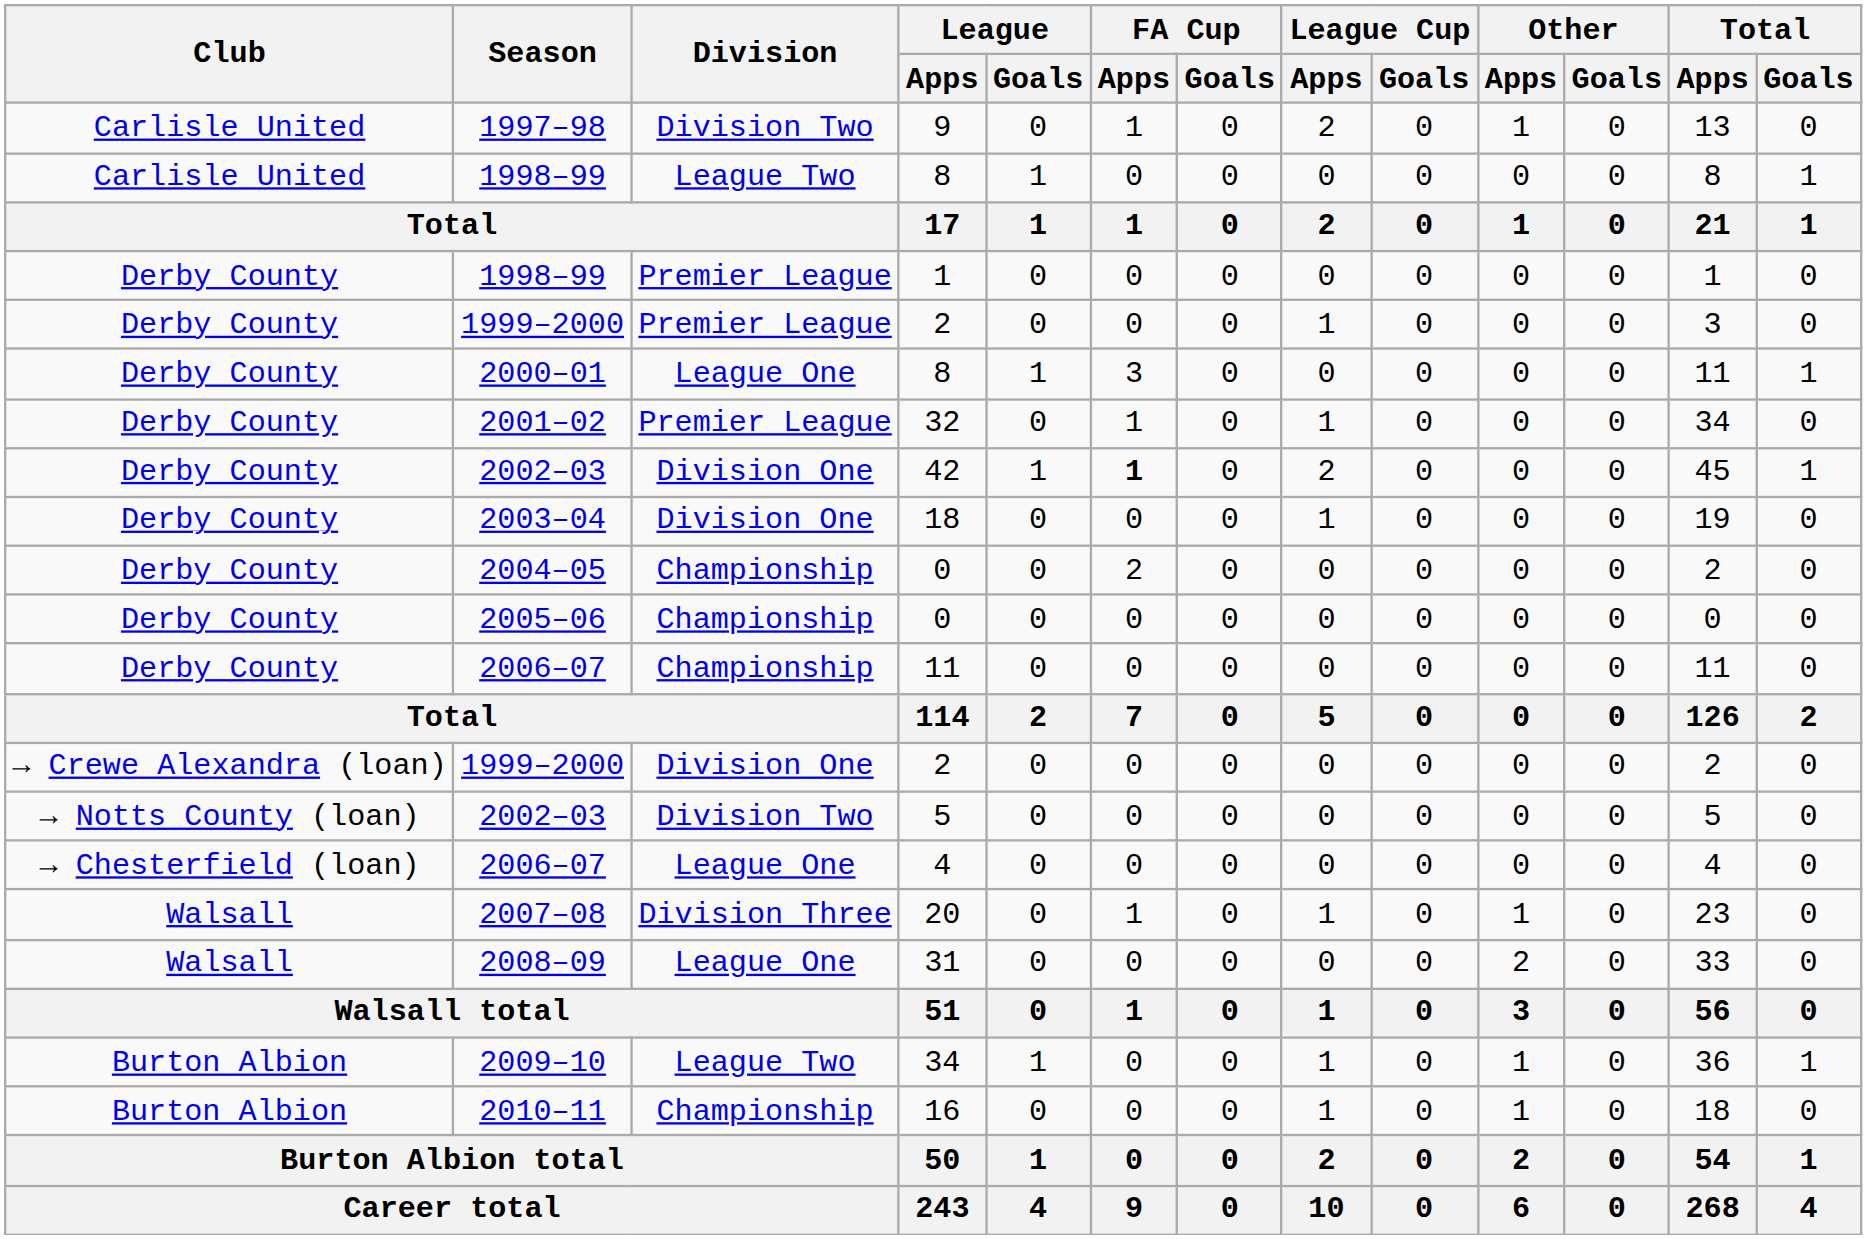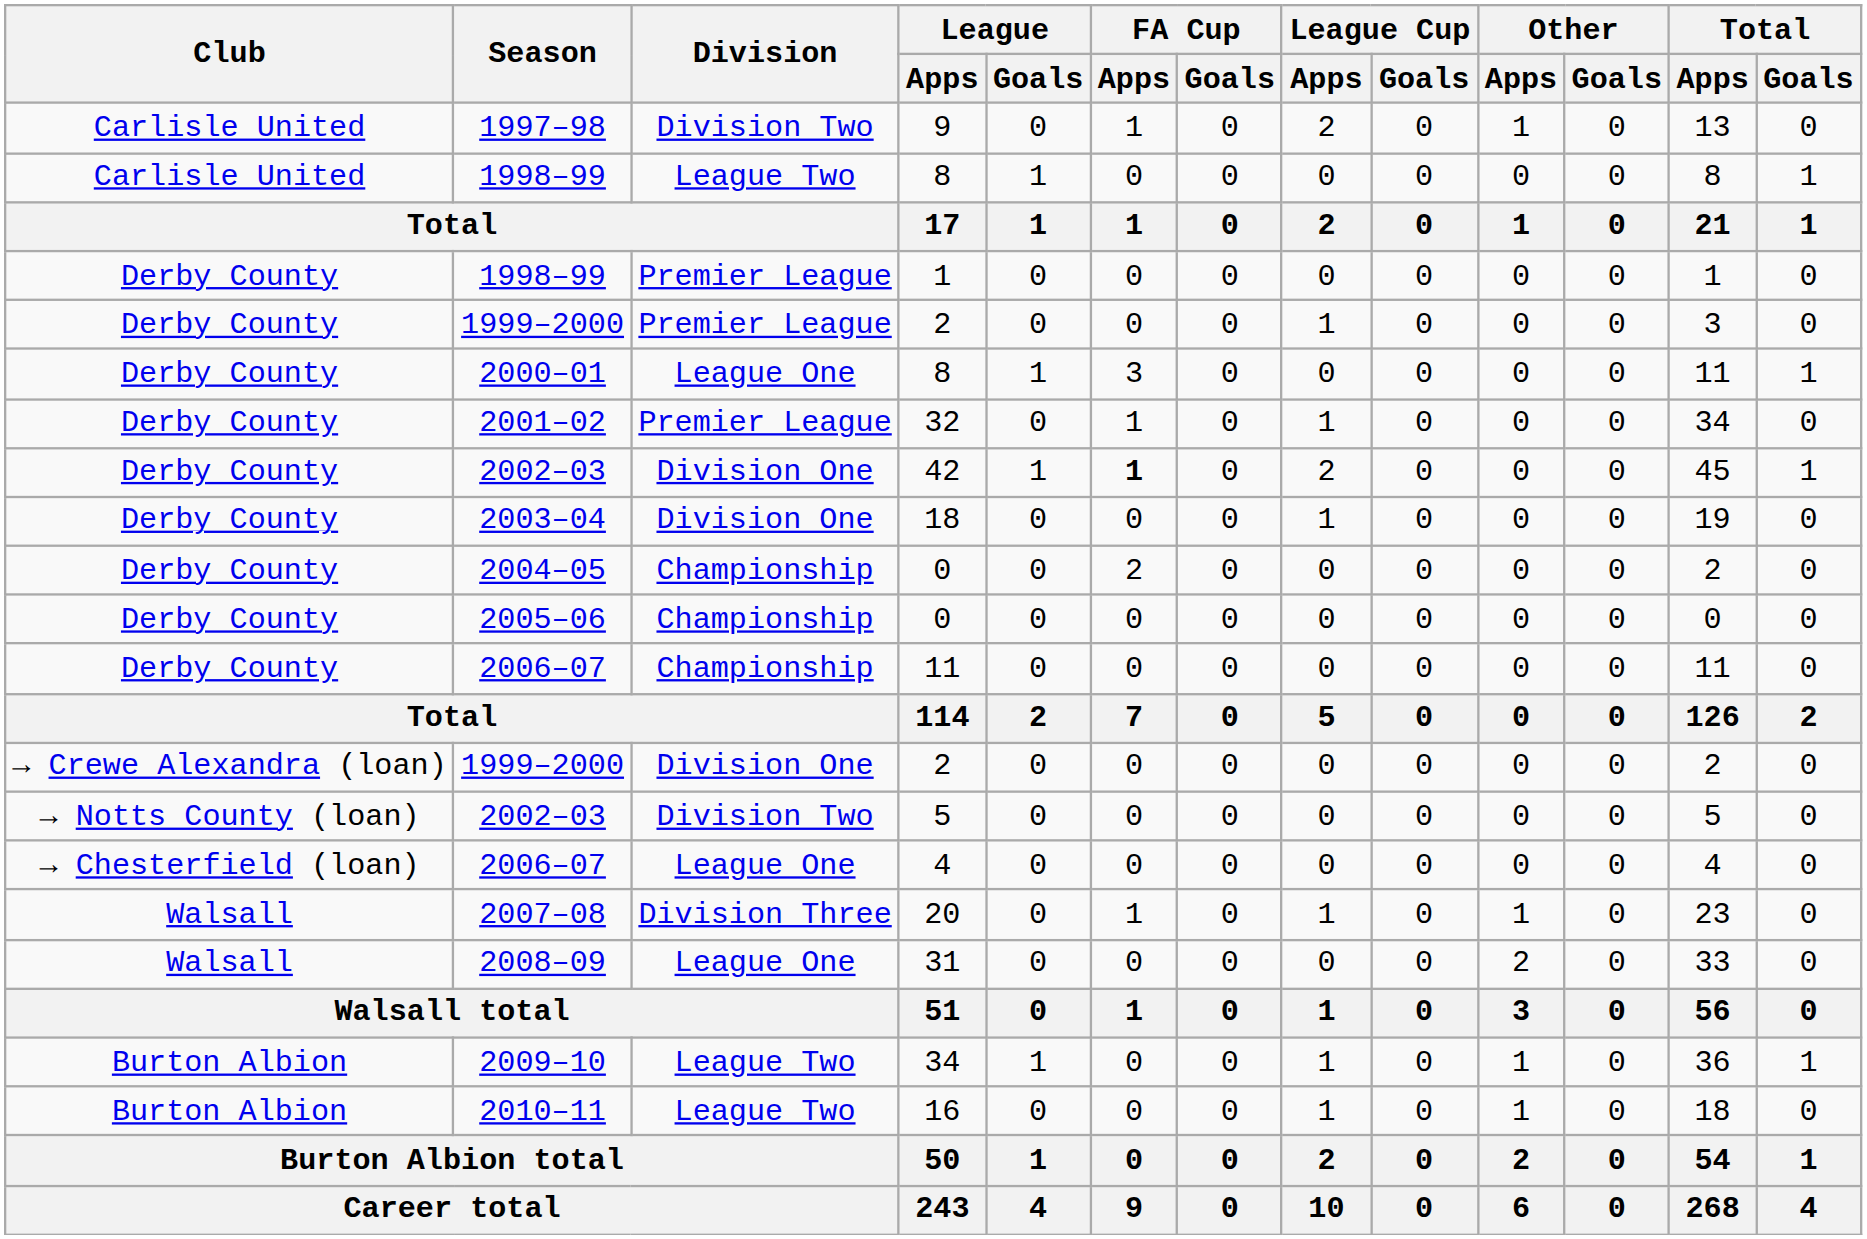16 | Division: Championship -> League Two
